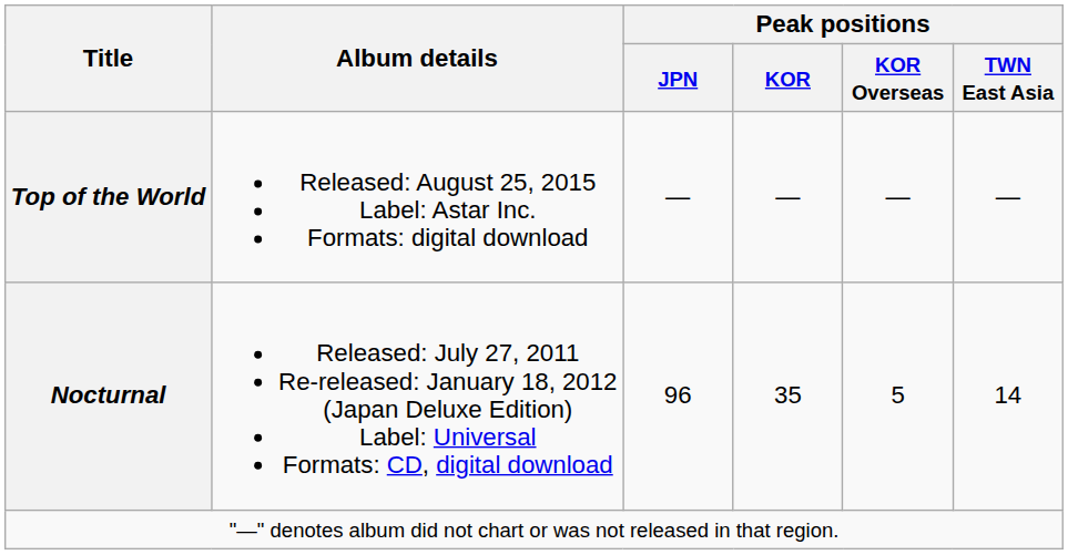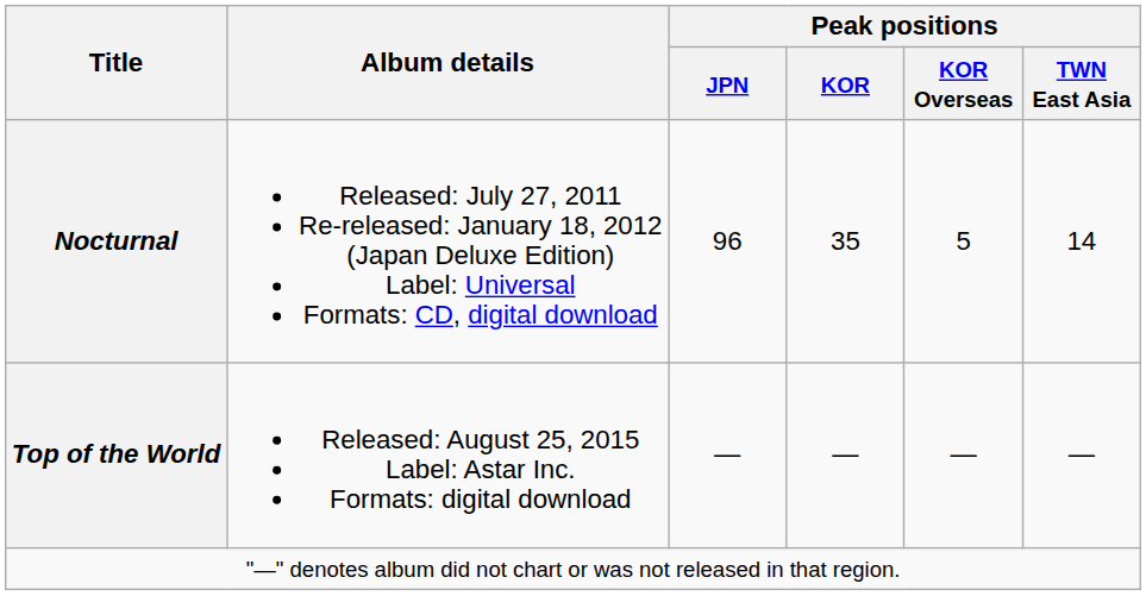rows swapped: Nocturnal <-> Top of the World
